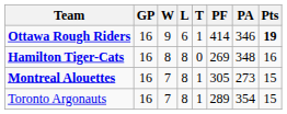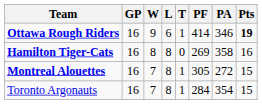Hamilton Tiger-Cats | PA: 348 -> 358
Montreal Alouettes | PA: 273 -> 272
Toronto Argonauts | PF: 289 -> 284
